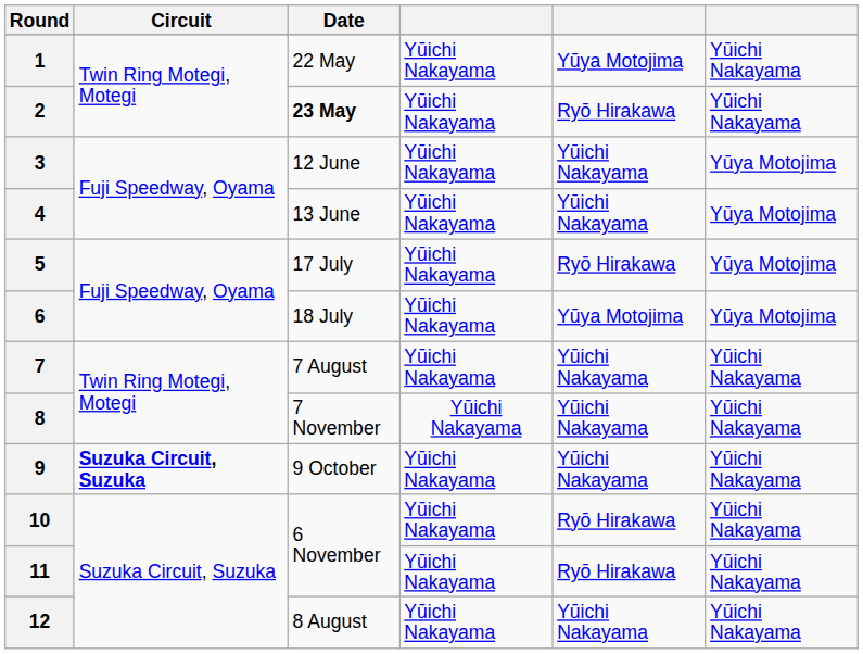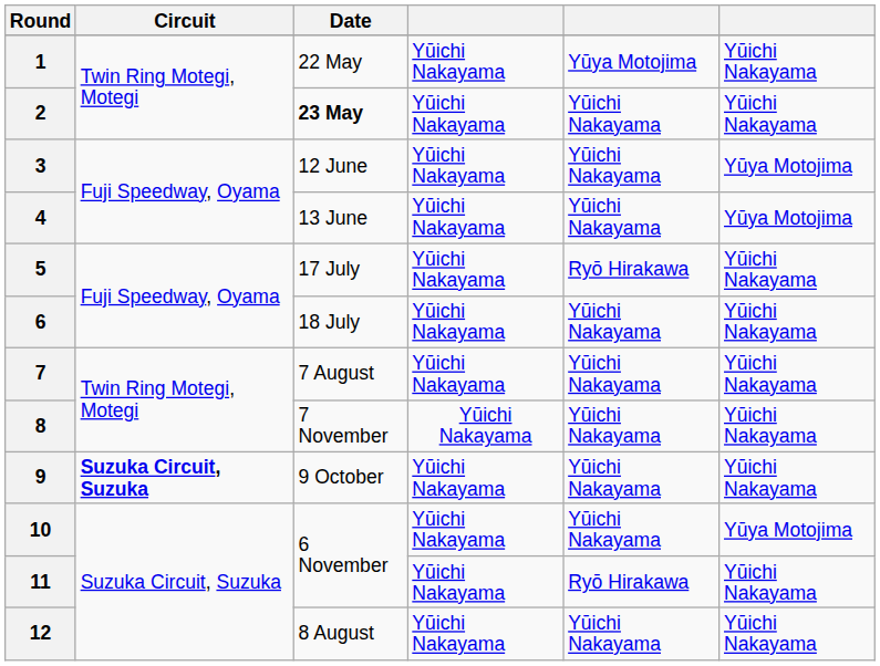2 | column 5: Ryō Hirakawa -> Yūichi Nakayama
5 | column 6: Yūya Motojima -> Yūichi Nakayama
6 | column 5: Yūya Motojima -> Yūichi Nakayama
6 | column 6: Yūya Motojima -> Yūichi Nakayama
10 | column 5: Ryō Hirakawa -> Yūichi Nakayama
10 | column 6: Yūichi Nakayama -> Yūya Motojima
